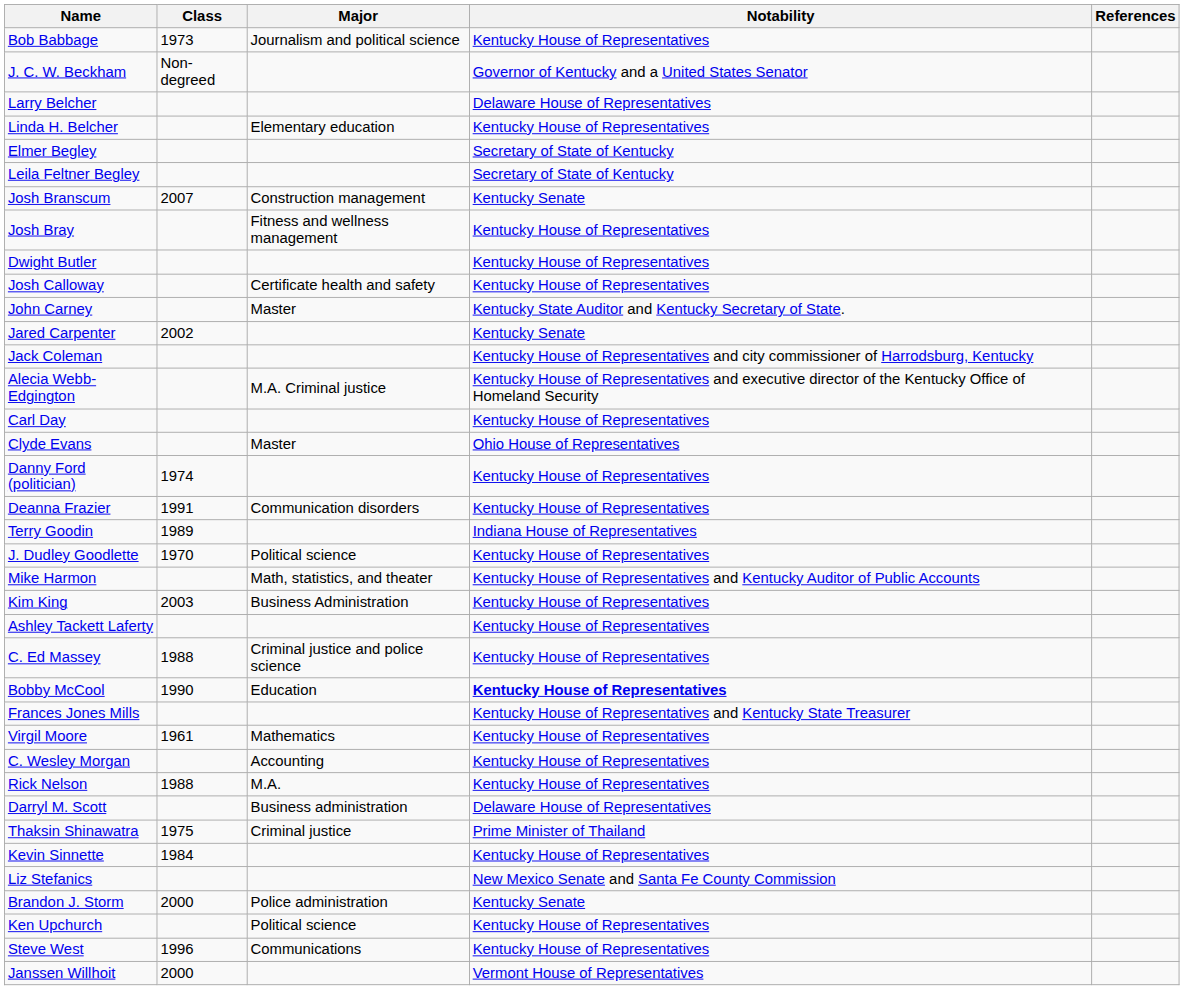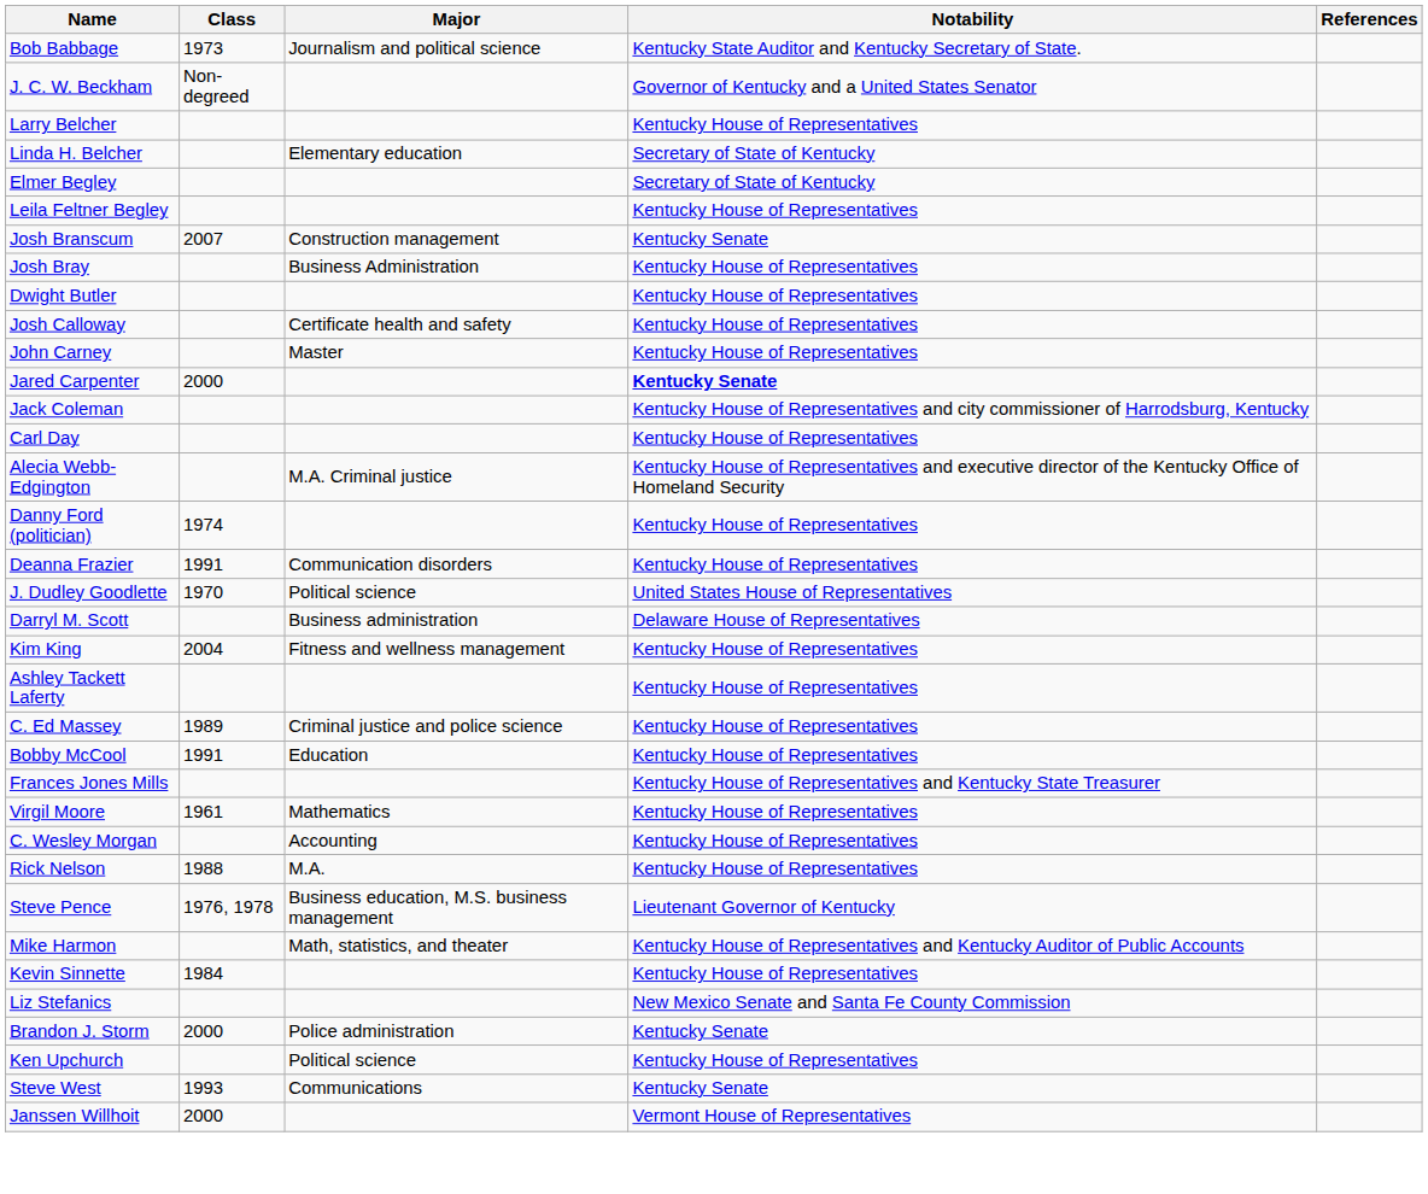Bob Babbage | Notability: Kentucky House of Representatives -> Kentucky State Auditor and Kentucky Secretary of State.
Larry Belcher | Notability: Delaware House of Representatives -> Kentucky House of Representatives
Linda H. Belcher | Notability: Kentucky House of Representatives -> Secretary of State of Kentucky
Leila Feltner Begley | Notability: Secretary of State of Kentucky -> Kentucky House of Representatives
Josh Bray | Major: Fitness and wellness management -> Business Administration
John Carney | Notability: Kentucky State Auditor and Kentucky Secretary of State. -> Kentucky House of Representatives
Jared Carpenter | Class: 2002 -> 2000
Jared Carpenter | Notability: normal -> bold
rows swapped: Carl Day <-> Alecia Webb-Edgington
- row: Clyde Evans | Master | Ohio House of Representatives
- row: Terry Goodin | 1989 | Indiana House of Representatives
J. Dudley Goodlette | Notability: Kentucky House of Representatives -> United States House of Representatives
rows swapped: Mike Harmon <-> Darryl M. Scott
Kim King | Class: 2003 -> 2004
Kim King | Major: Business Administration -> Fitness and wellness management
C. Ed Massey | Class: 1988 -> 1989
Bobby McCool | Class: 1990 -> 1991
Bobby McCool | Notability: bold -> normal
+ row: Steve Pence | 1976, 1978 | Business education, M.S. business management | Lieutenant Governor of Kentucky
- row: Thaksin Shinawatra | 1975 | Criminal justice | Prime Minister of Thailand
Steve West | Class: 1996 -> 1993
Steve West | Notability: Kentucky House of Representatives -> Kentucky Senate
